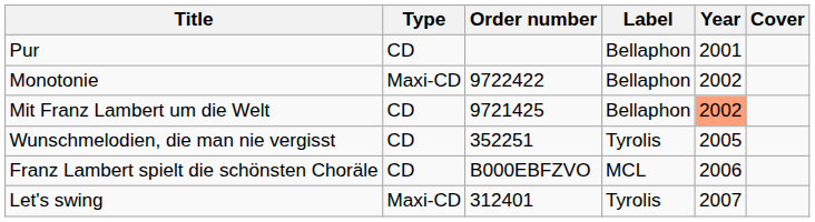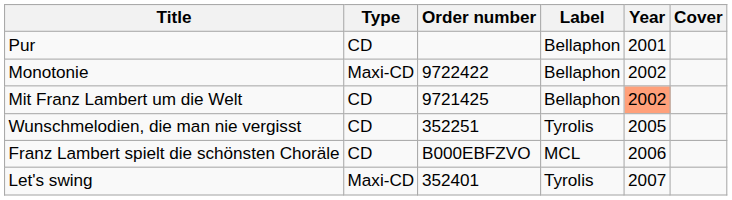Let's swing | Order number: 312401 -> 352401
